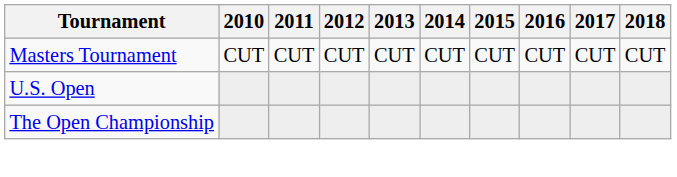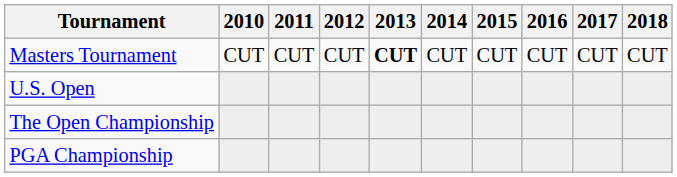Masters Tournament | 2013: normal -> bold
+ row: PGA Championship
